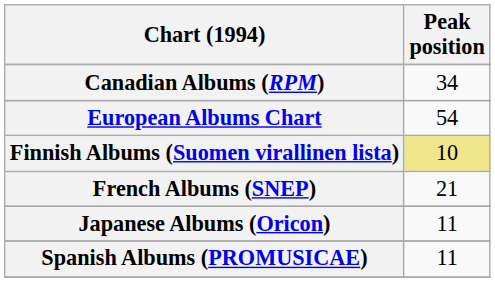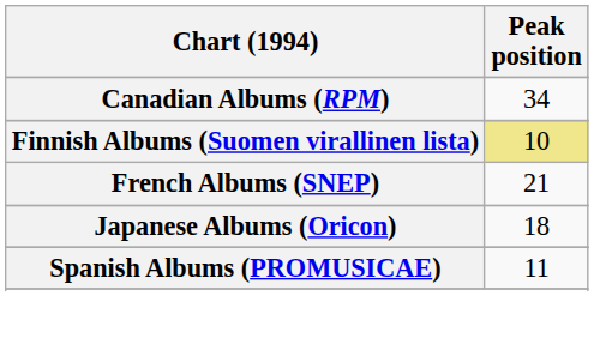- row: European Albums Chart | 54
Japanese Albums (Oricon) | Peak position: 11 -> 18
